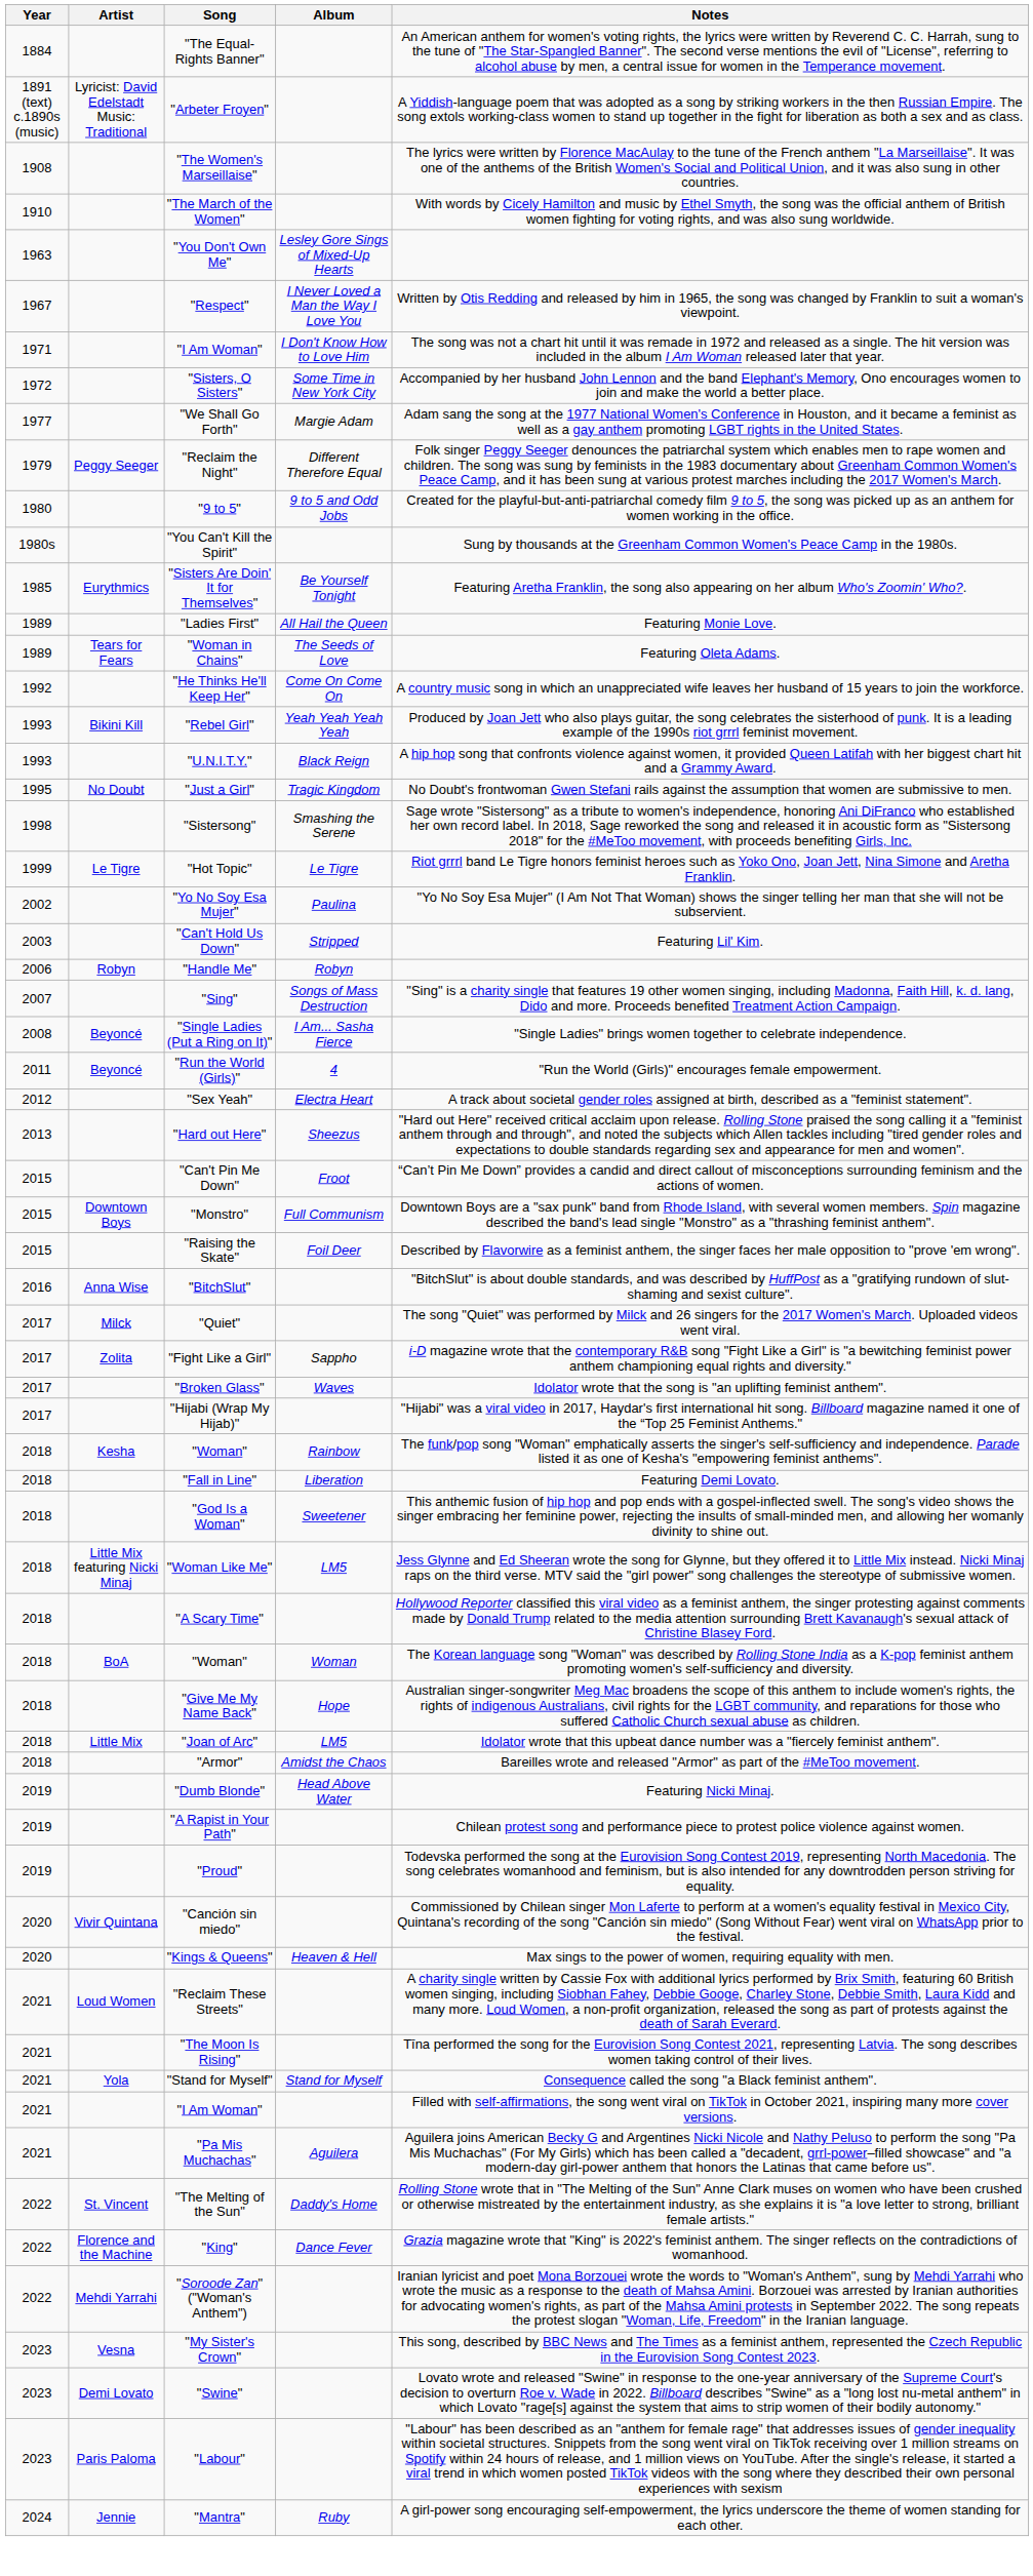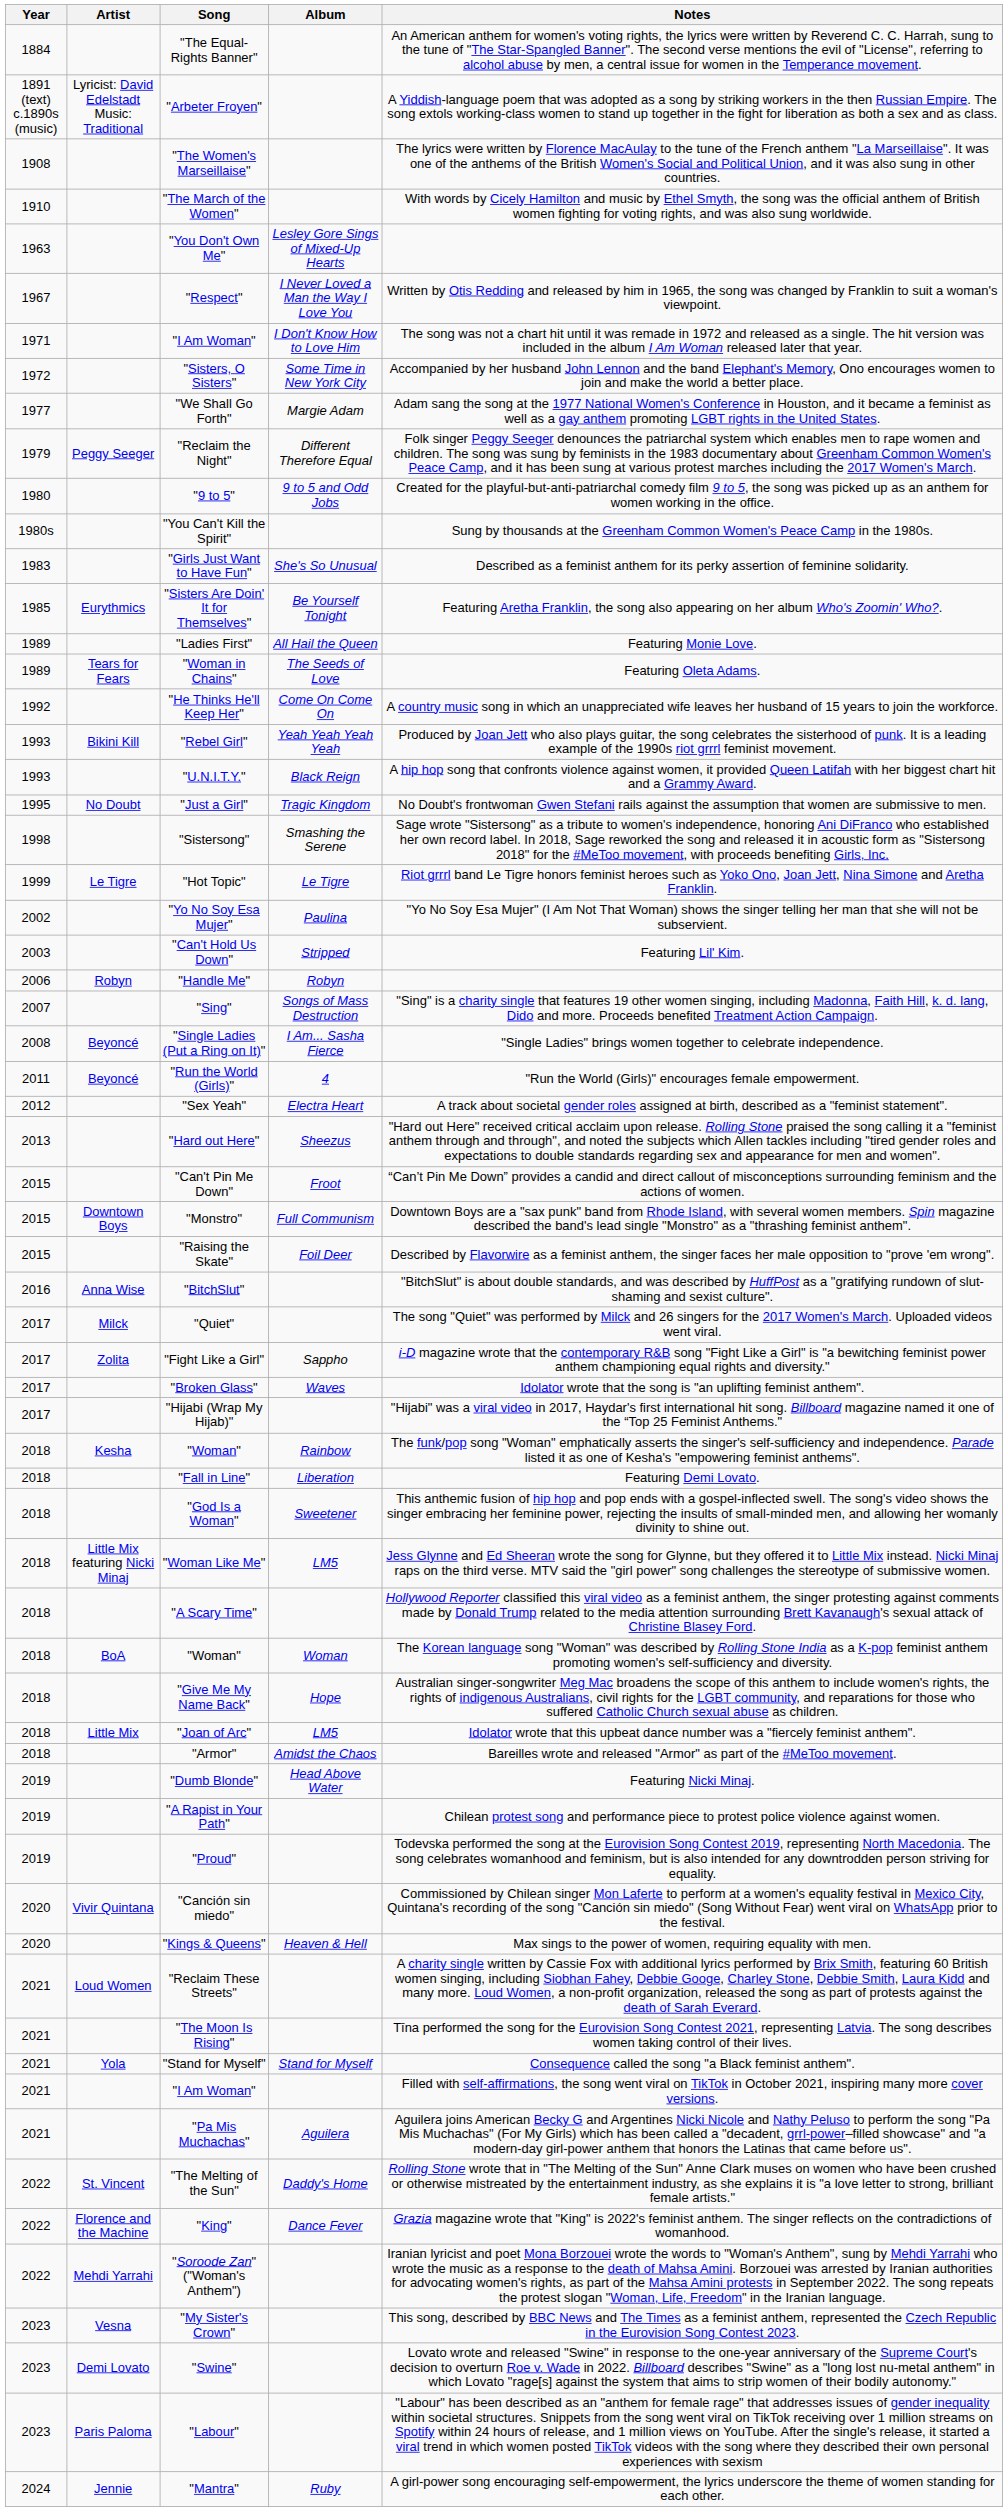+ row: 1983 | "Girls Just Want to Have Fun" | She's So Unusual | Described as a feminist anthem for its perky assertion of feminine solidarity.
